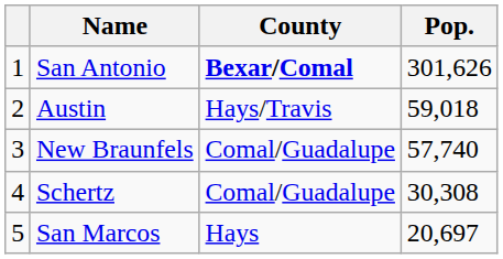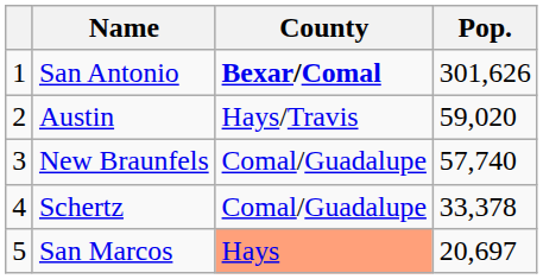Austin | Pop.: 59,018 -> 59,020
Schertz | Pop.: 30,308 -> 33,378
San Marcos | County: no background -> lightsalmon background
